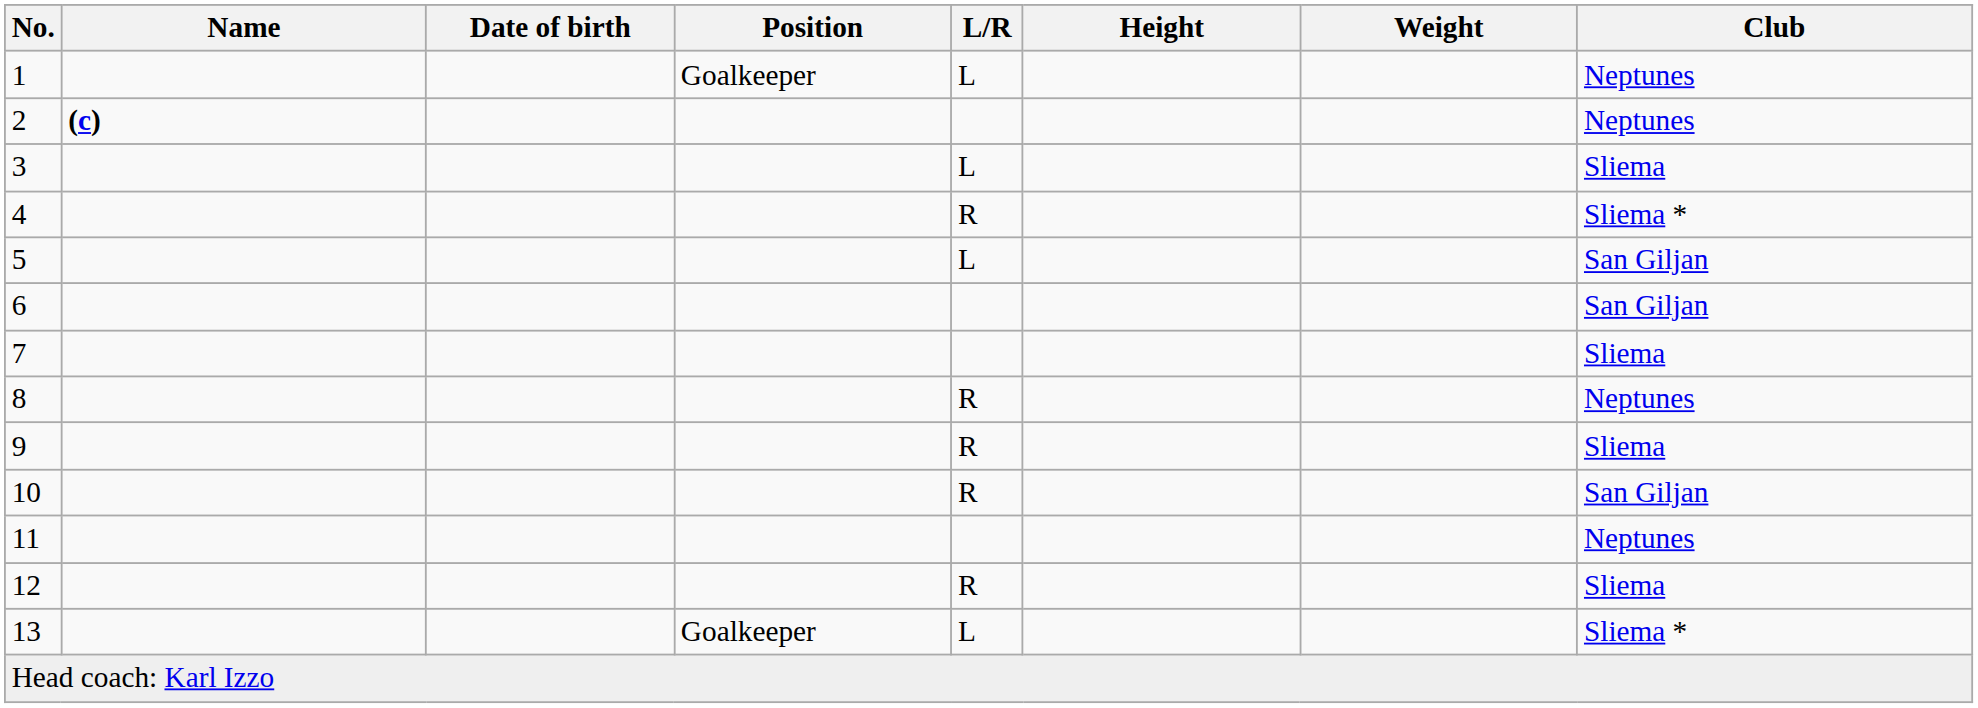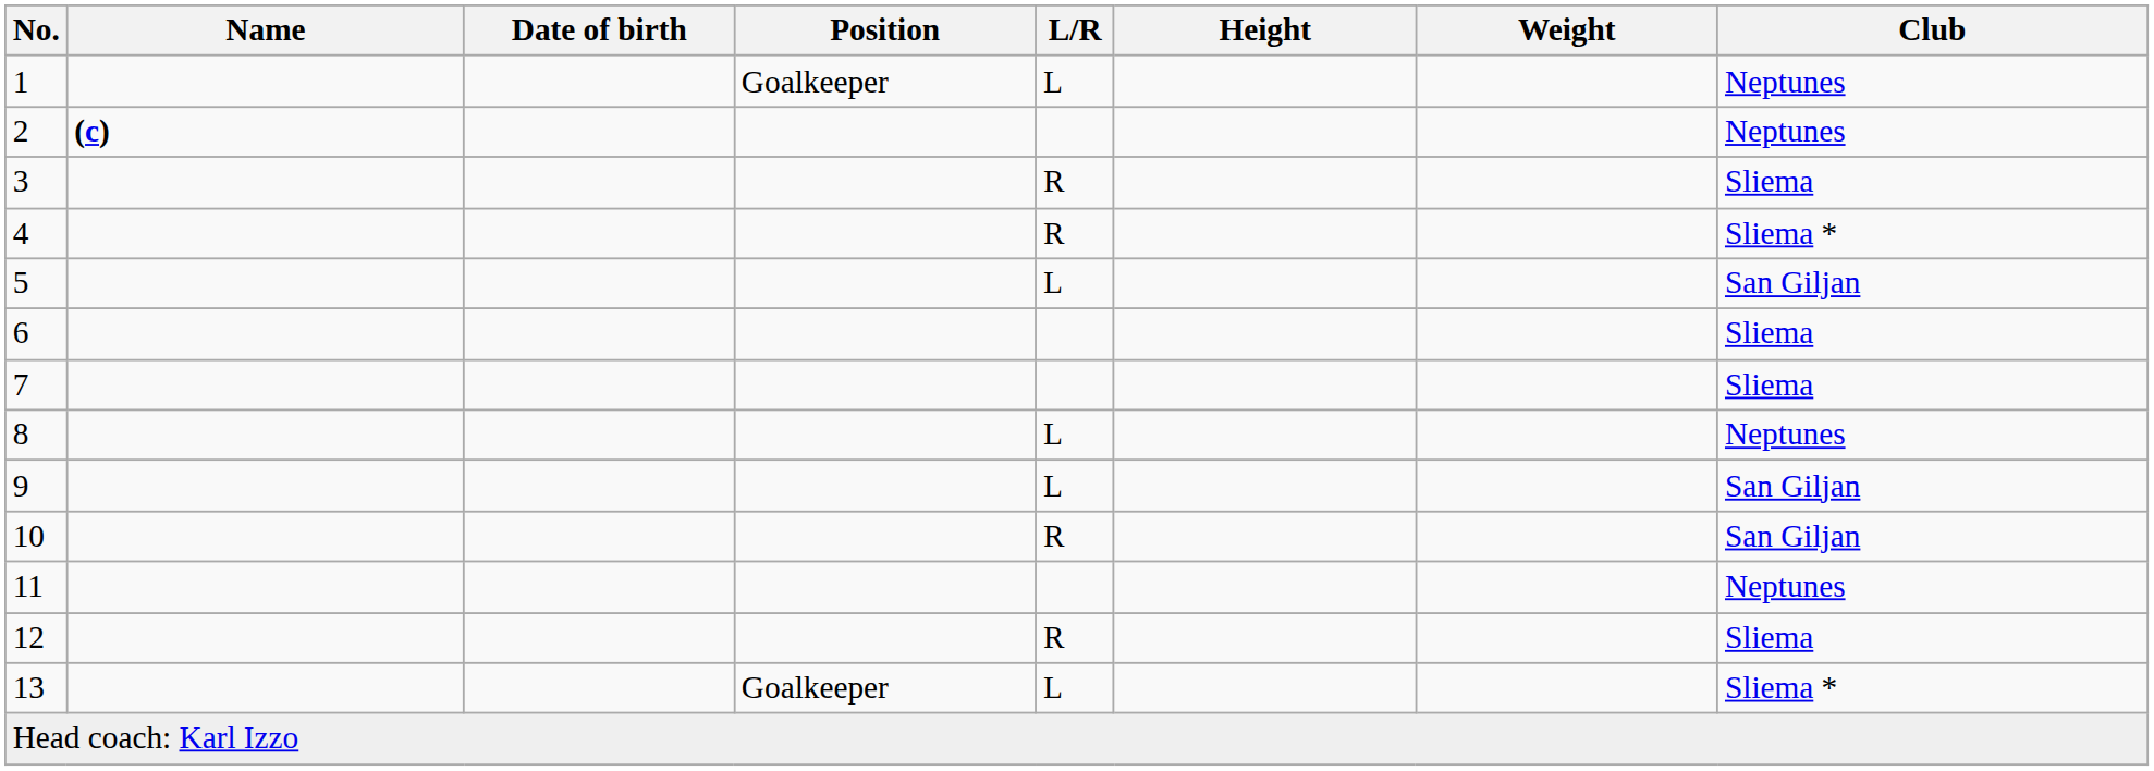3 | L/R: L -> R
6 | Club: San Giljan -> Sliema
8 | L/R: R -> L
9 | L/R: R -> L
9 | Club: Sliema -> San Giljan
